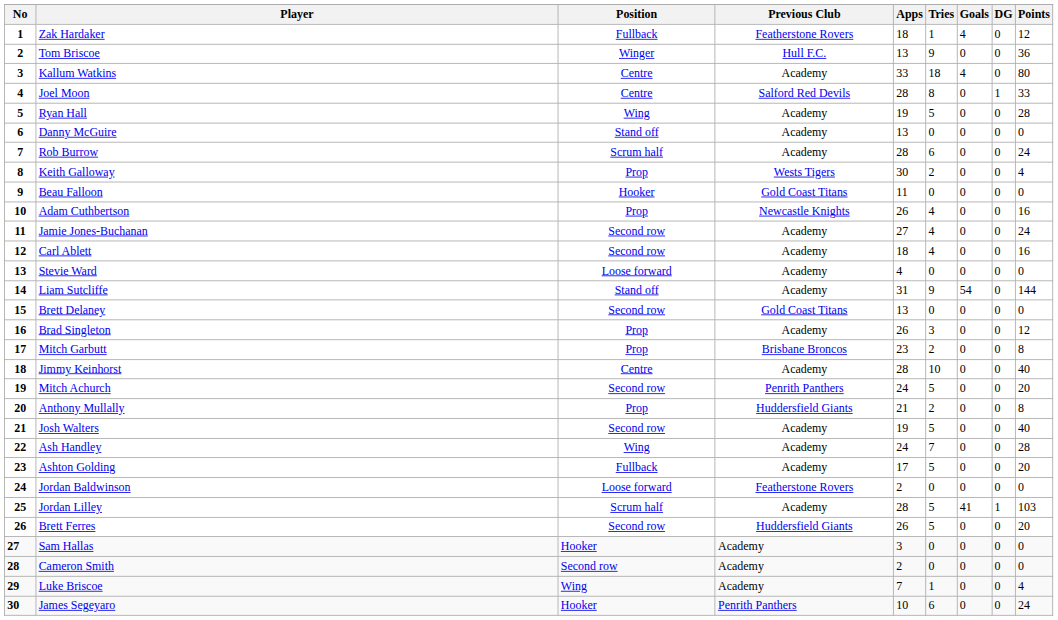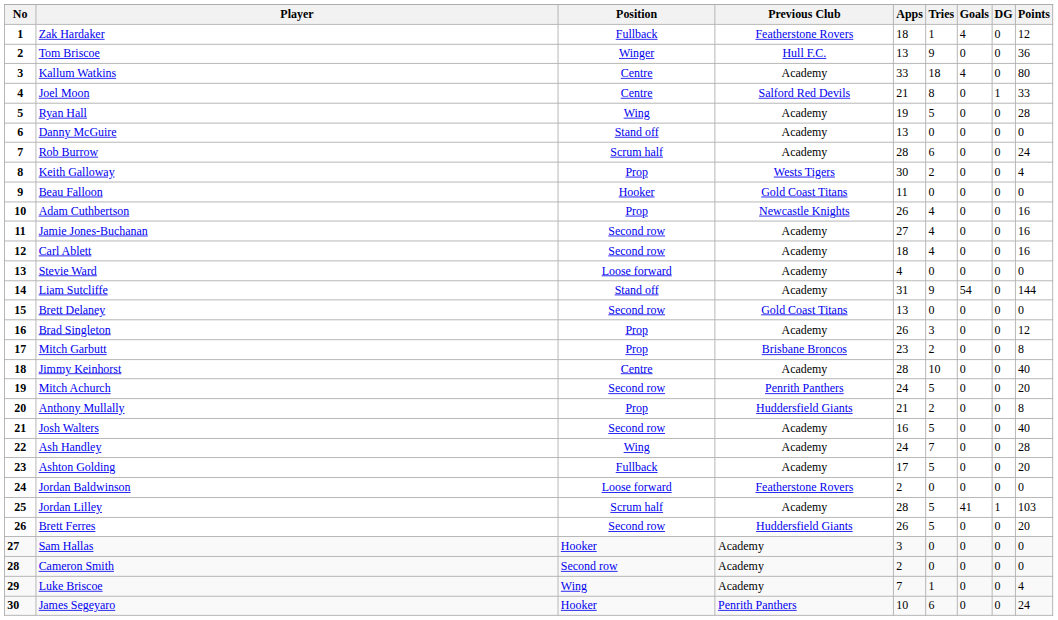Joel Moon | Apps: 28 -> 21
Jamie Jones-Buchanan | Points: 24 -> 16
Josh Walters | Apps: 19 -> 16
